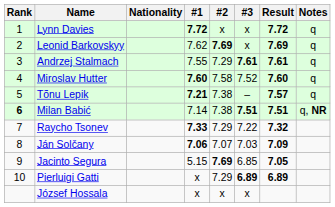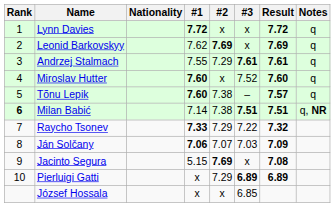Miroslav Hutter | #2: 7.58 -> x
Tõnu Lepik | #1: 7.21 -> 7.60
Jacinto Segura | #3: 6.85 -> x
Jacinto Segura | Result: 7.05 -> 7.08
József Hossala | #3: x -> 6.85
